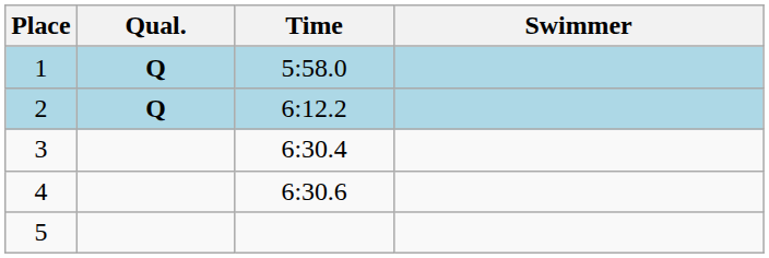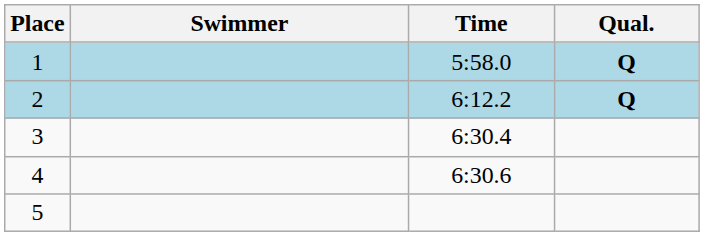columns swapped: Swimmer <-> Qual.
